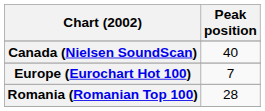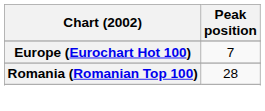- row: Canada (Nielsen SoundScan) | 40
